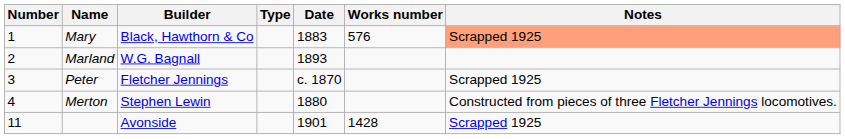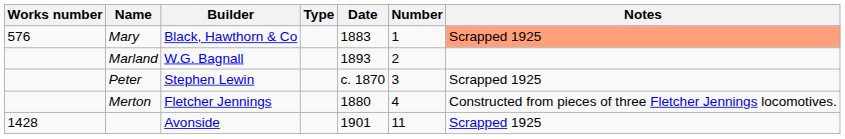columns swapped: Number <-> Works number
Peter | Builder: Fletcher Jennings -> Stephen Lewin
Merton | Builder: Stephen Lewin -> Fletcher Jennings
